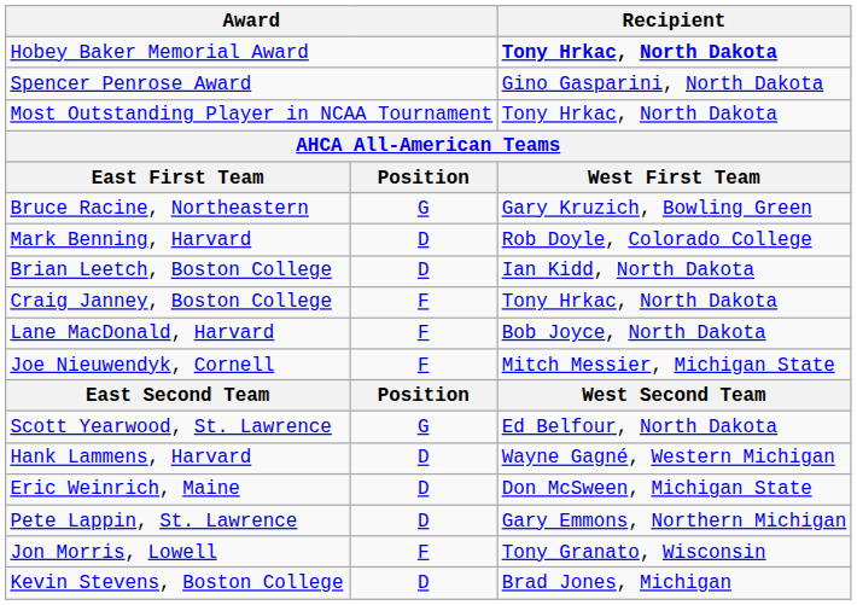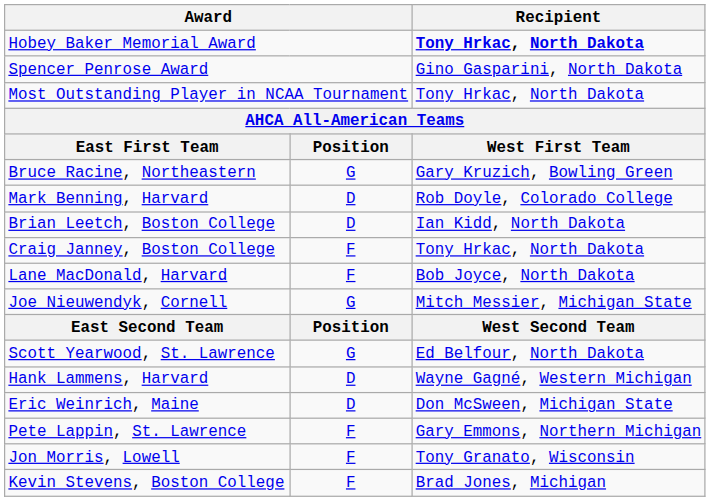Joe Nieuwendyk, Cornell | column 2: F -> G
Pete Lappin, St. Lawrence | column 2: D -> F
Kevin Stevens, Boston College | column 2: D -> F
